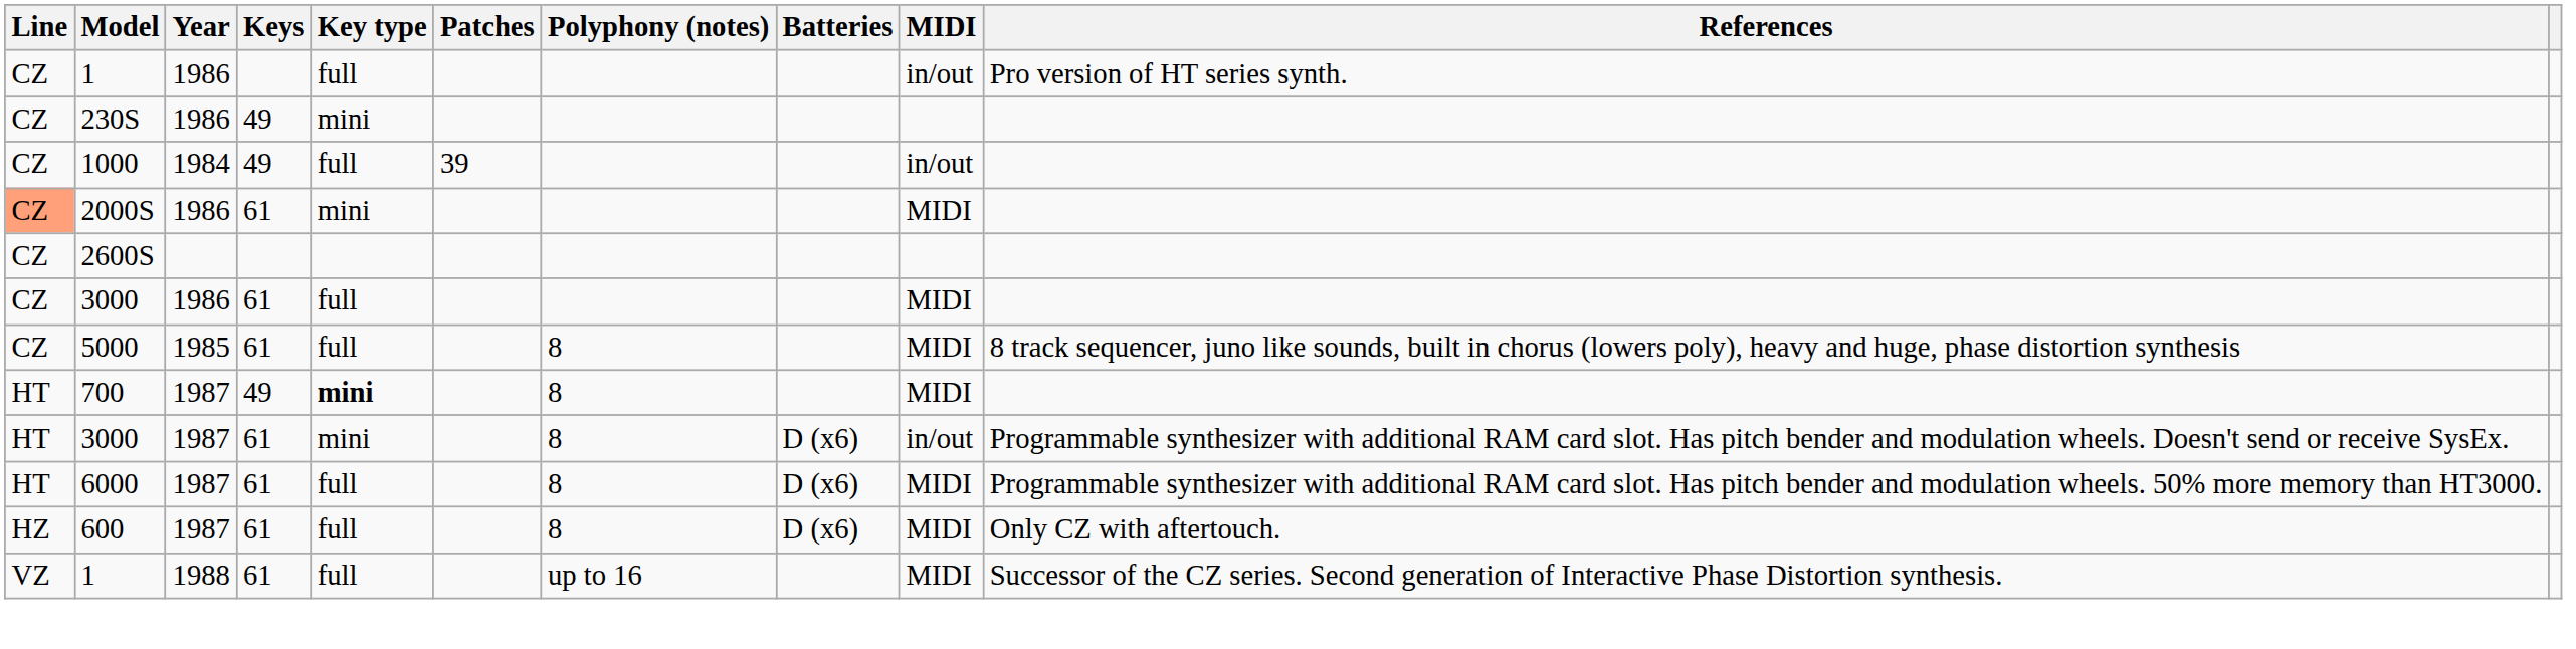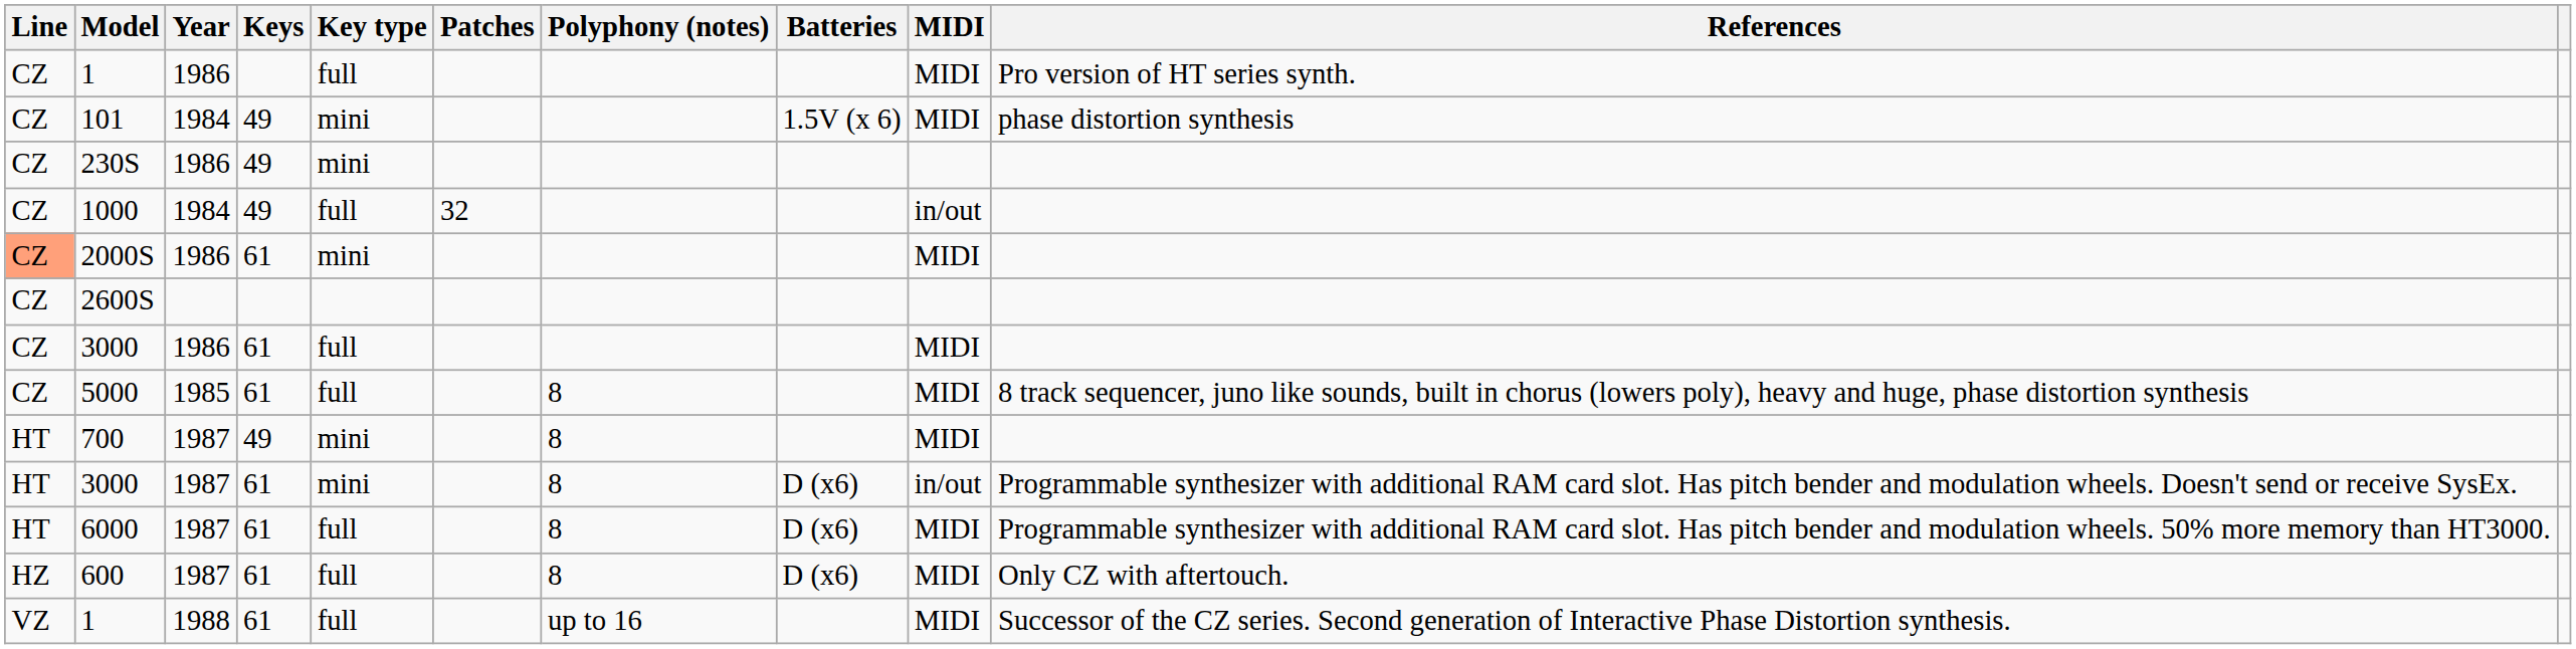1 / 1986 | MIDI: in/out -> MIDI
+ row: CZ | 101 | 1984 | 49 | mini | 1.5V (x 6) | MIDI | phase distortion synthesis
1000 | Patches: 39 -> 32
700 | Key type: bold -> normal
